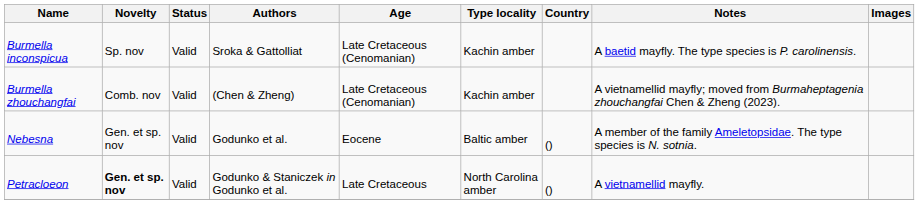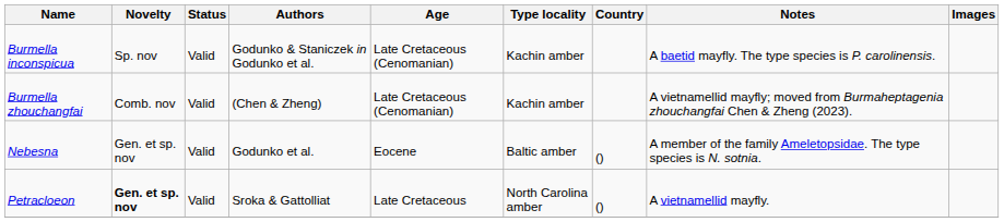Burmella inconspicua | Authors: Sroka & Gattolliat -> Godunko & Staniczek in Godunko et al.
Petracloeon | Authors: Godunko & Staniczek in Godunko et al. -> Sroka & Gattolliat
